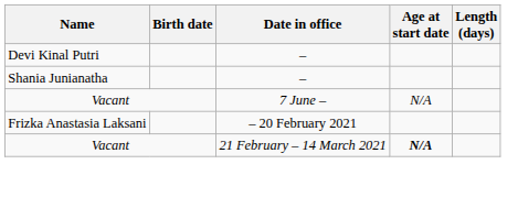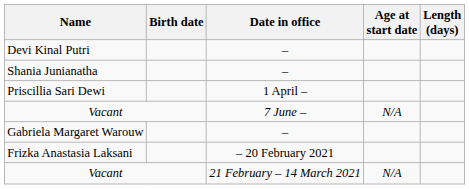+ row: Priscillia Sari Dewi | 1 April –
+ row: Gabriela Margaret Warouw | –
Vacant / 21 February – 14 March 2021 | Age at start date: bold -> normal
